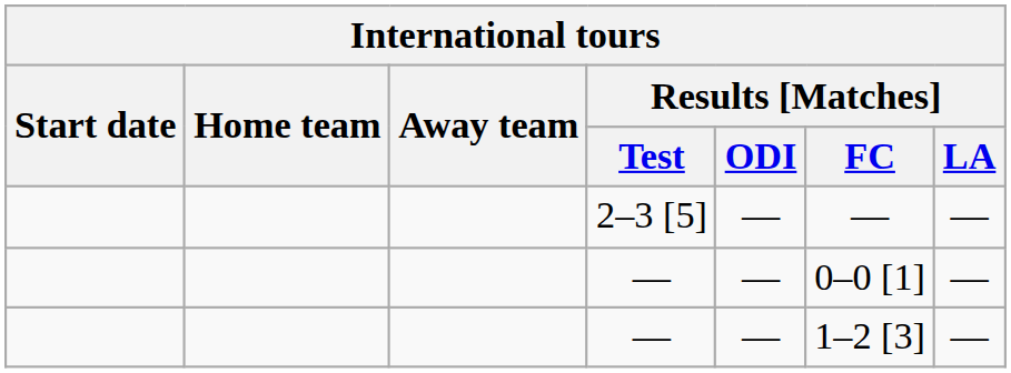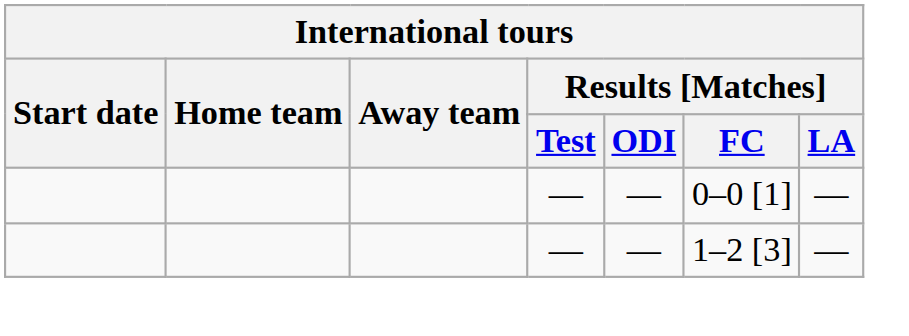- row: 2–3 [5] | — | — | —
